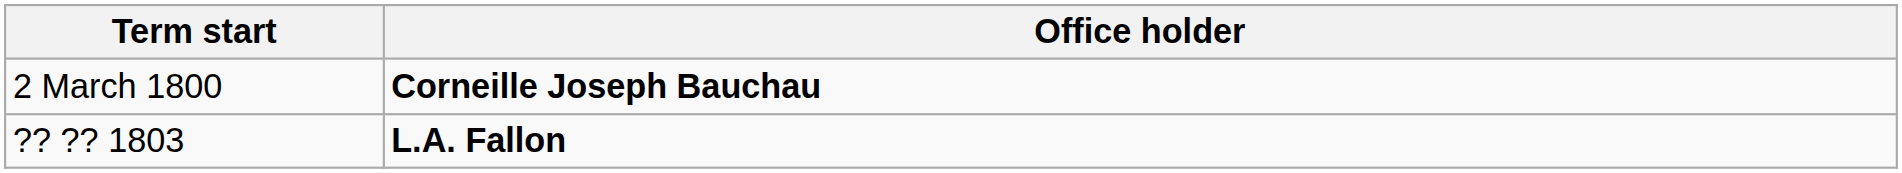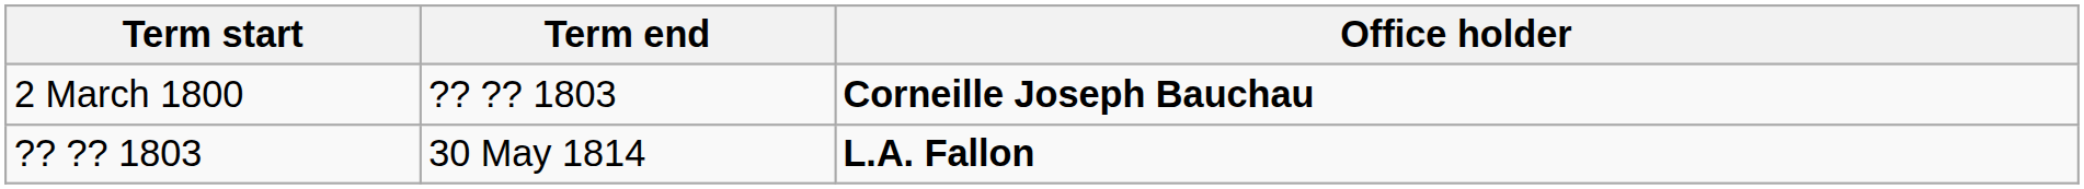+ column: Term end | ?? ?? 1803 | 30 May 1814
